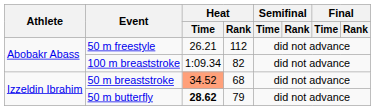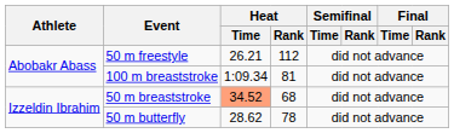100 m breaststroke | Heat / Rank: 82 -> 81
50 m butterfly | Heat / Time: bold -> normal
50 m butterfly | Heat / Rank: 79 -> 78
